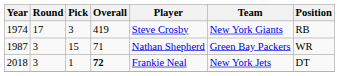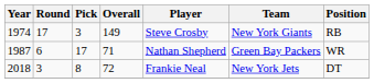1974 | Overall: 419 -> 149
1987 | Round: 3 -> 6
1987 | Pick: 15 -> 17
2018 | Pick: 1 -> 8
2018 | Overall: bold -> normal
